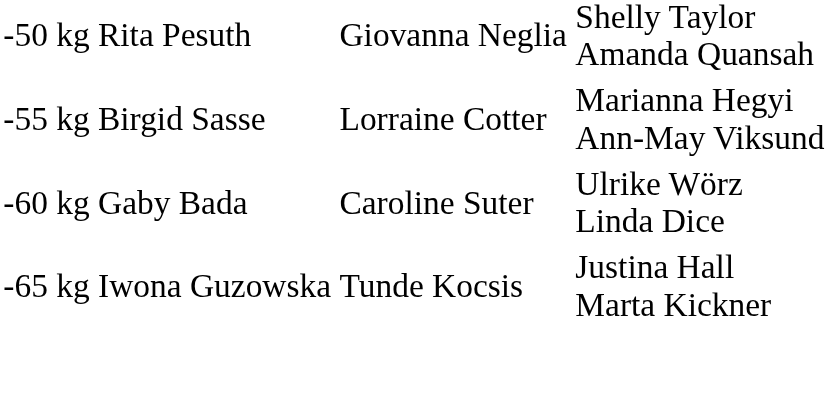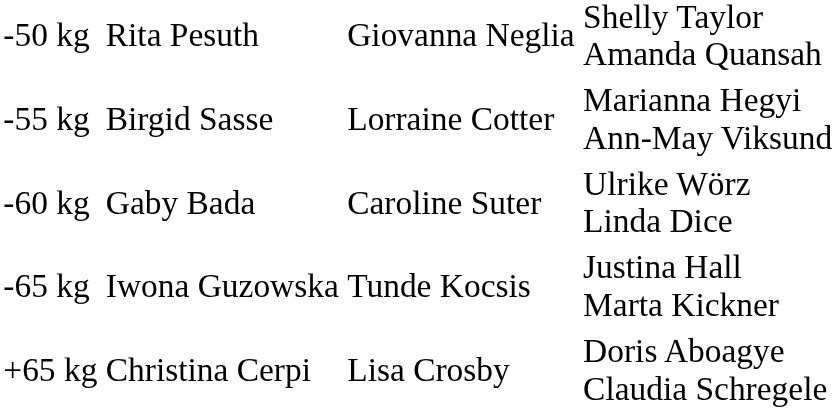+ row: +65 kg | Christina Cerpi | Lisa Crosby | Doris Aboagye Claudia Schregele
